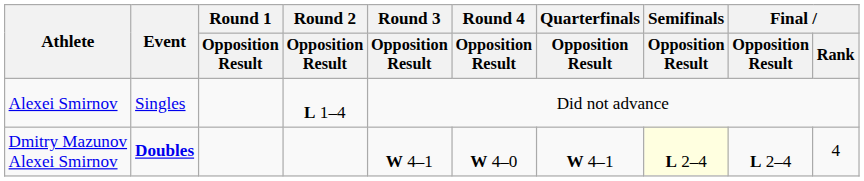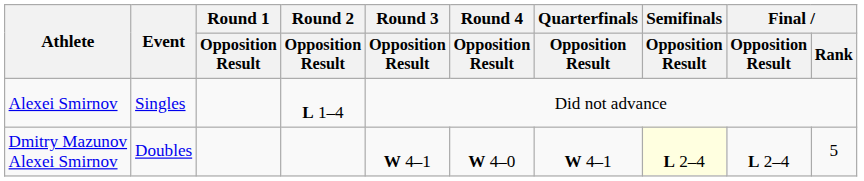Dmitry Mazunov Alexei Smirnov | Event: bold -> normal
Dmitry Mazunov Alexei Smirnov | Final / Rank: 4 -> 5
